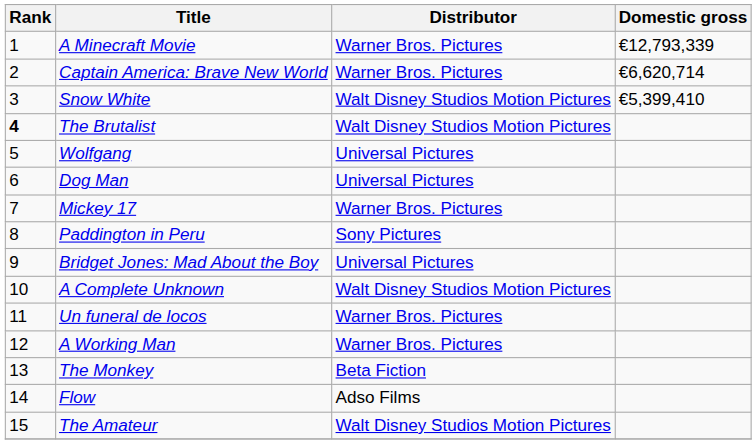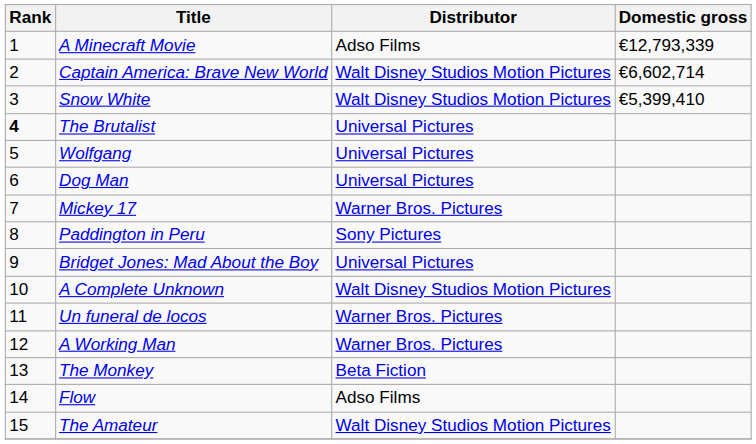A Minecraft Movie | Distributor: Warner Bros. Pictures -> Adso Films
Captain America: Brave New World | Distributor: Warner Bros. Pictures -> Walt Disney Studios Motion Pictures
Captain America: Brave New World | Domestic gross: €6,620,714 -> €6,602,714
The Brutalist | Distributor: Walt Disney Studios Motion Pictures -> Universal Pictures
